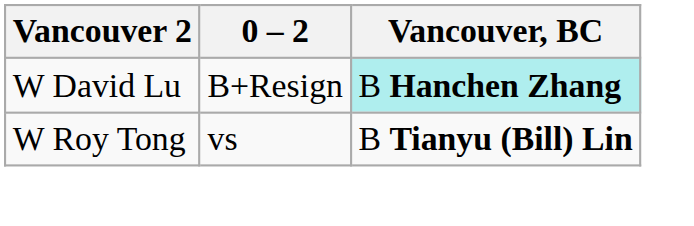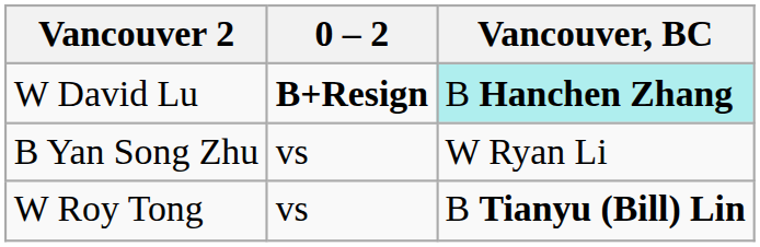W David Lu | 0 – 2: normal -> bold
+ row: B Yan Song Zhu | vs | W Ryan Li
